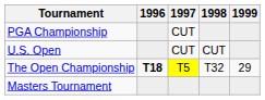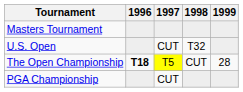rows swapped: Masters Tournament <-> PGA Championship
U.S. Open | 1998: CUT -> T32
The Open Championship | 1998: T32 -> CUT
The Open Championship | 1999: 29 -> 28
